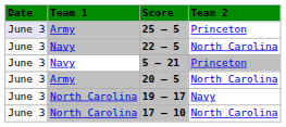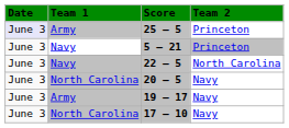rows swapped: 22 – 5 <-> 5 – 21
20 – 5 | Team 1: Army -> North Carolina
20 – 5 | Team 2: North Carolina -> Navy
19 – 17 | Team 1: North Carolina -> Army
17 – 10 | Team 2: North Carolina -> Navy
